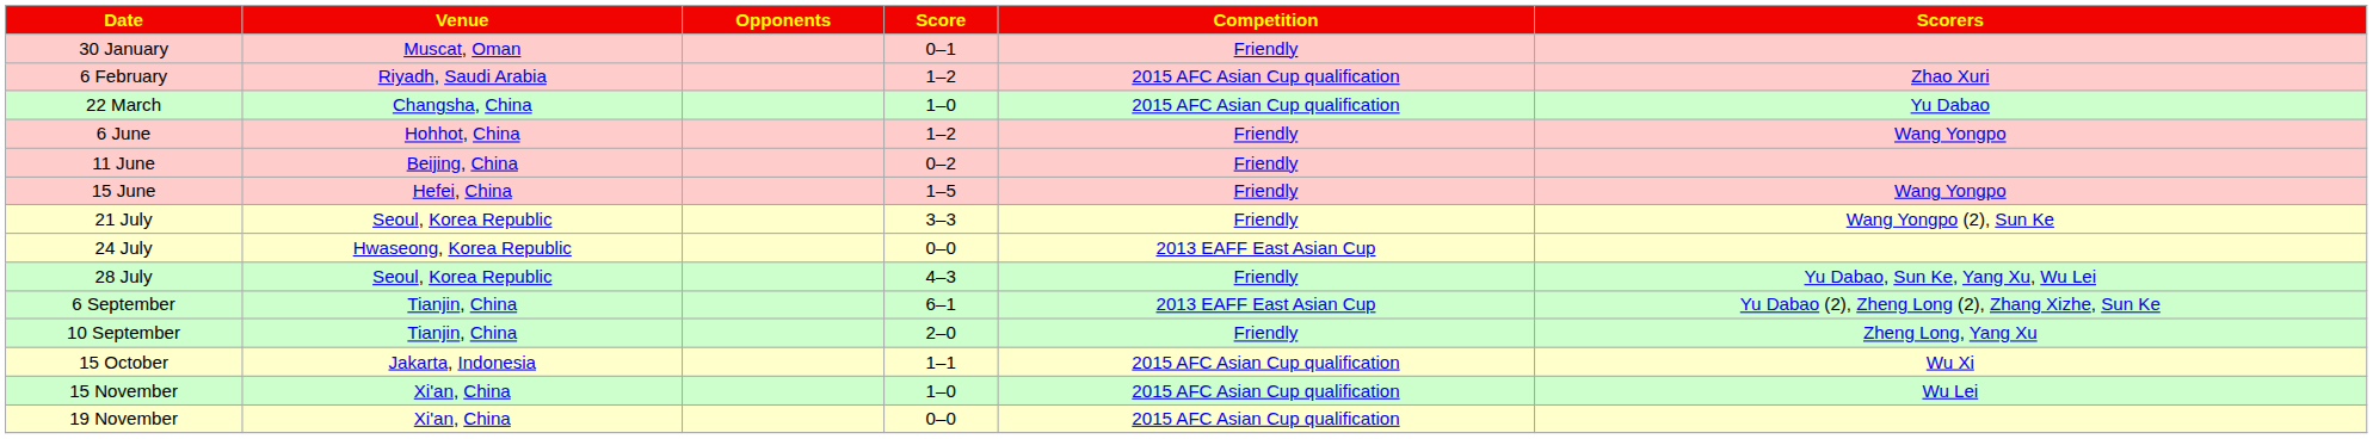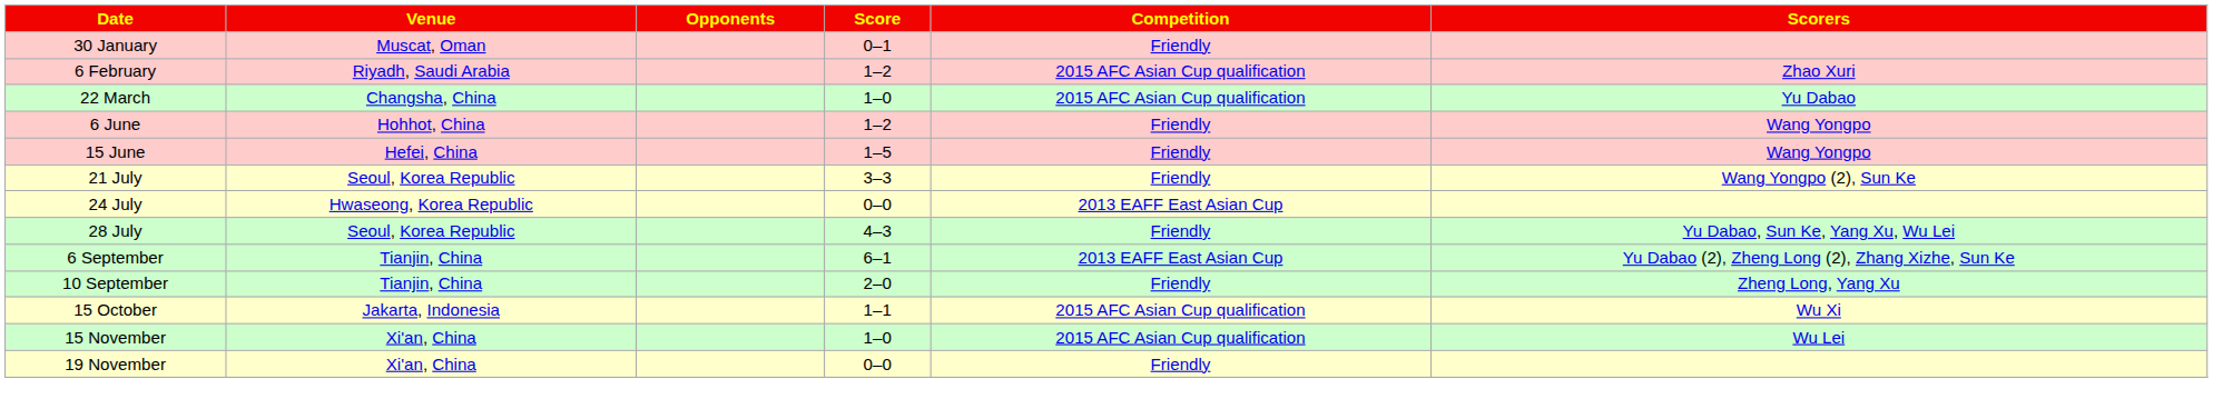- row: 11 June | Beijing, China | 0–2 | Friendly
19 November | Competition: 2015 AFC Asian Cup qualification -> Friendly
